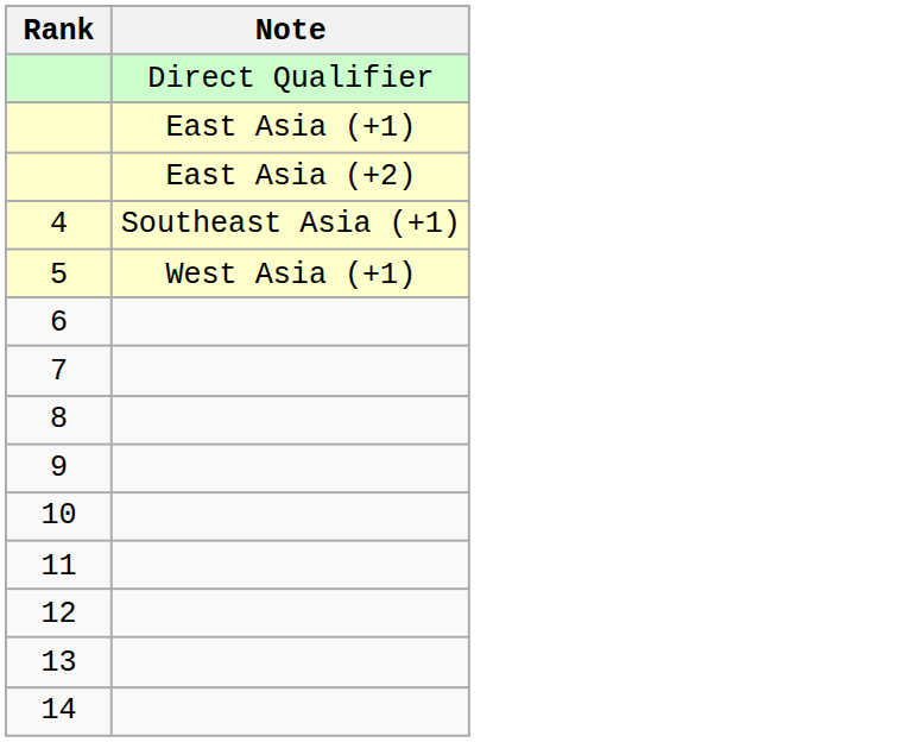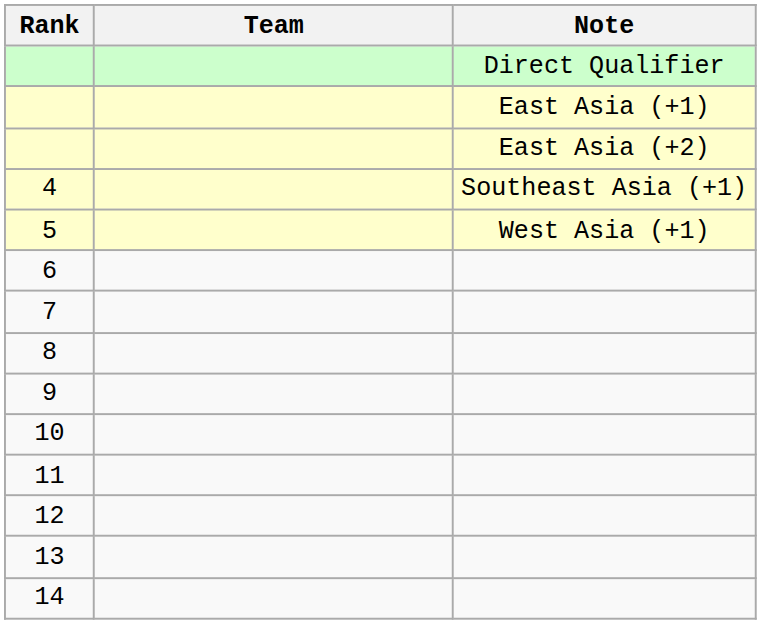+ column: Team
